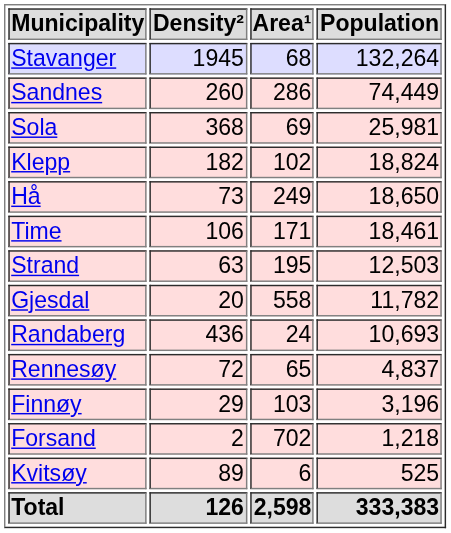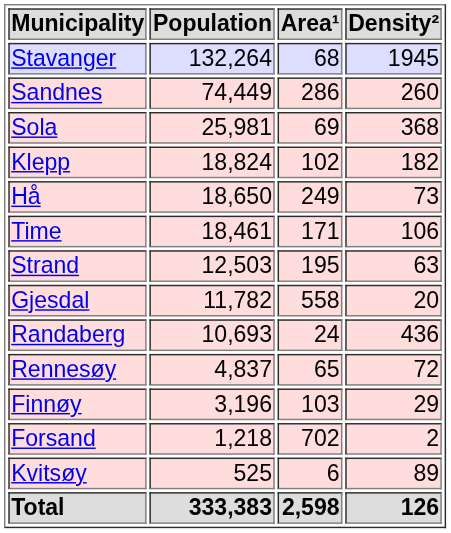columns swapped: Population <-> Density²
